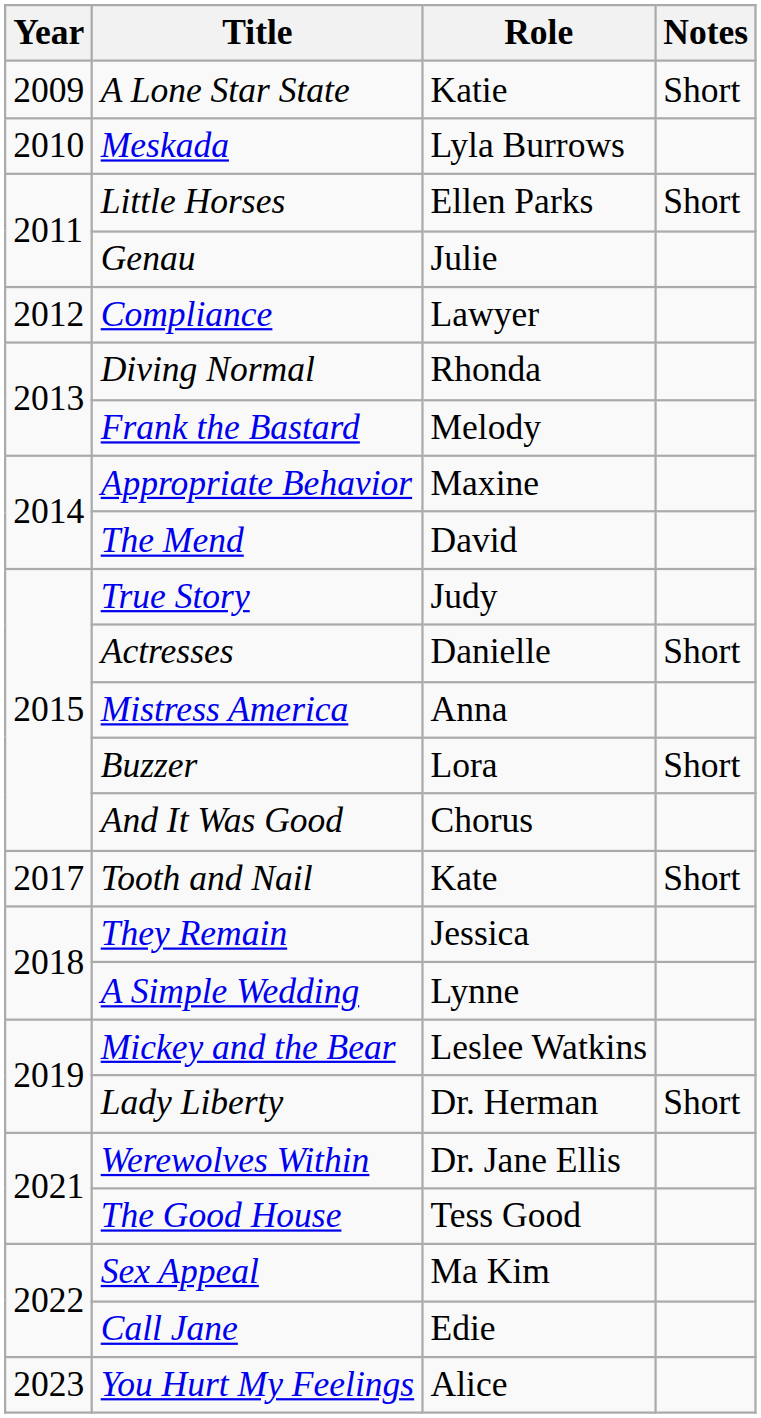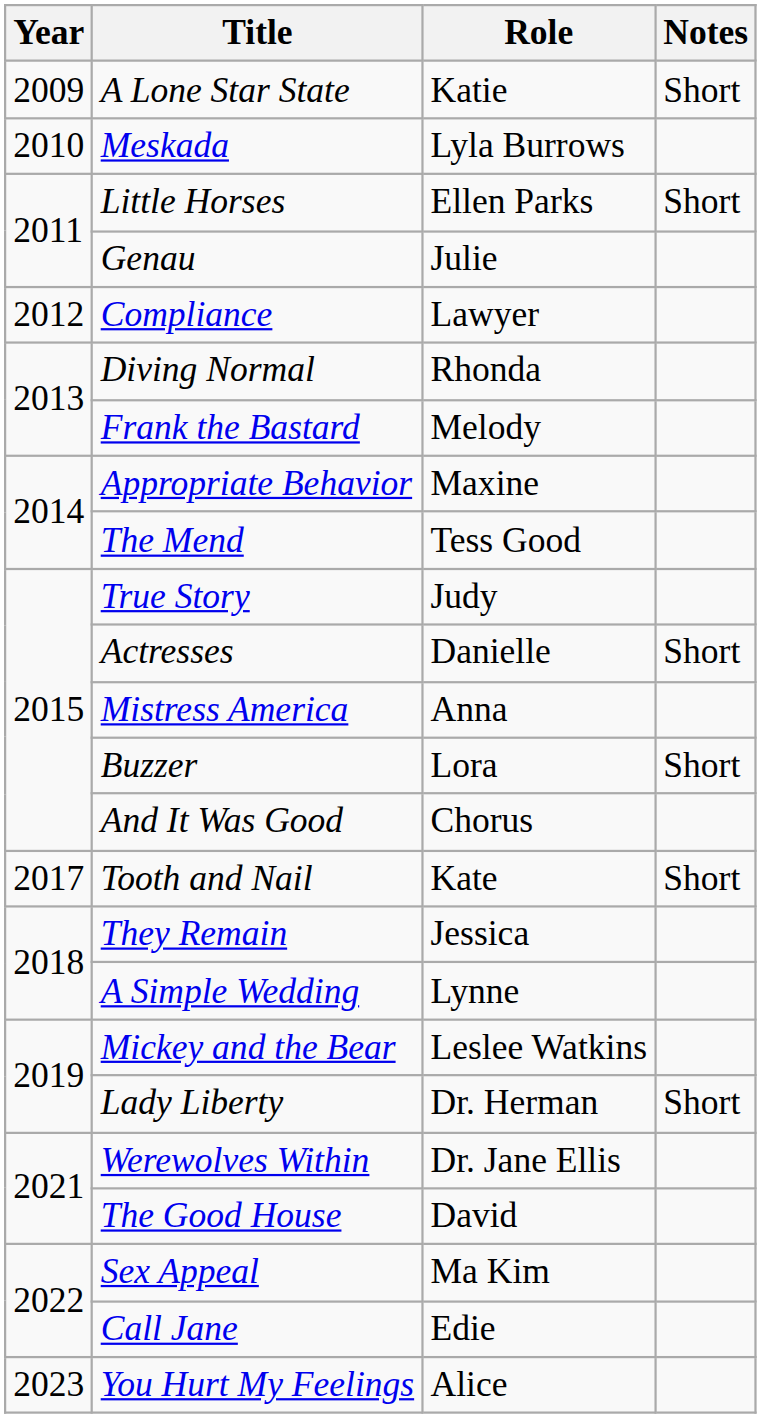The Mend | Role: David -> Tess Good
The Good House | Role: Tess Good -> David
